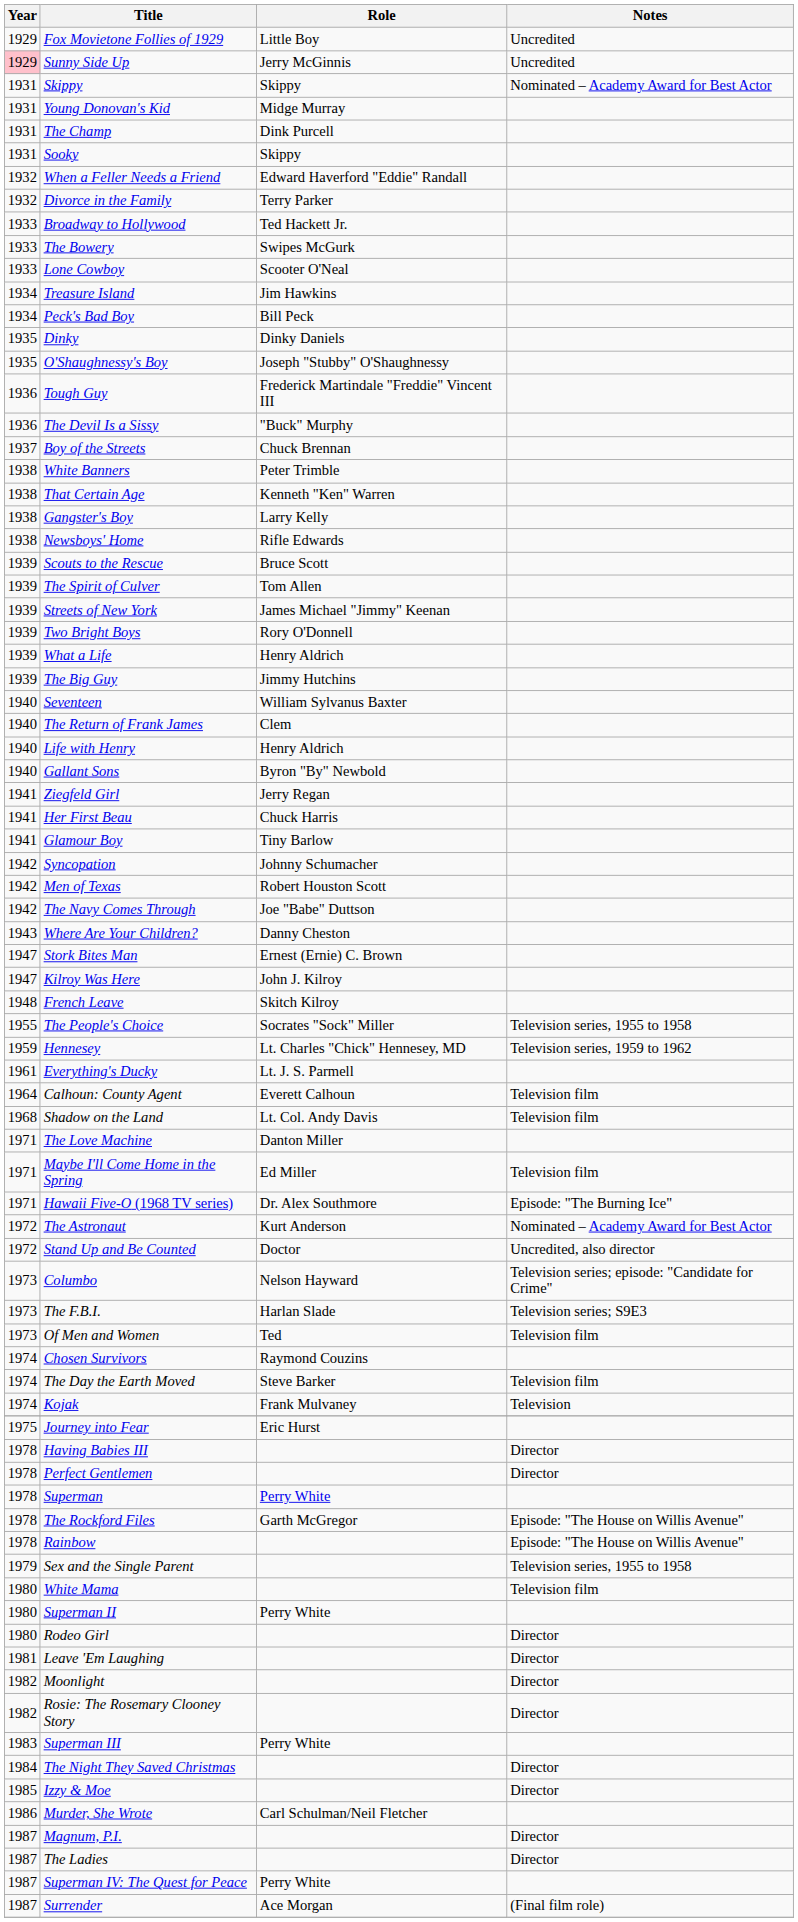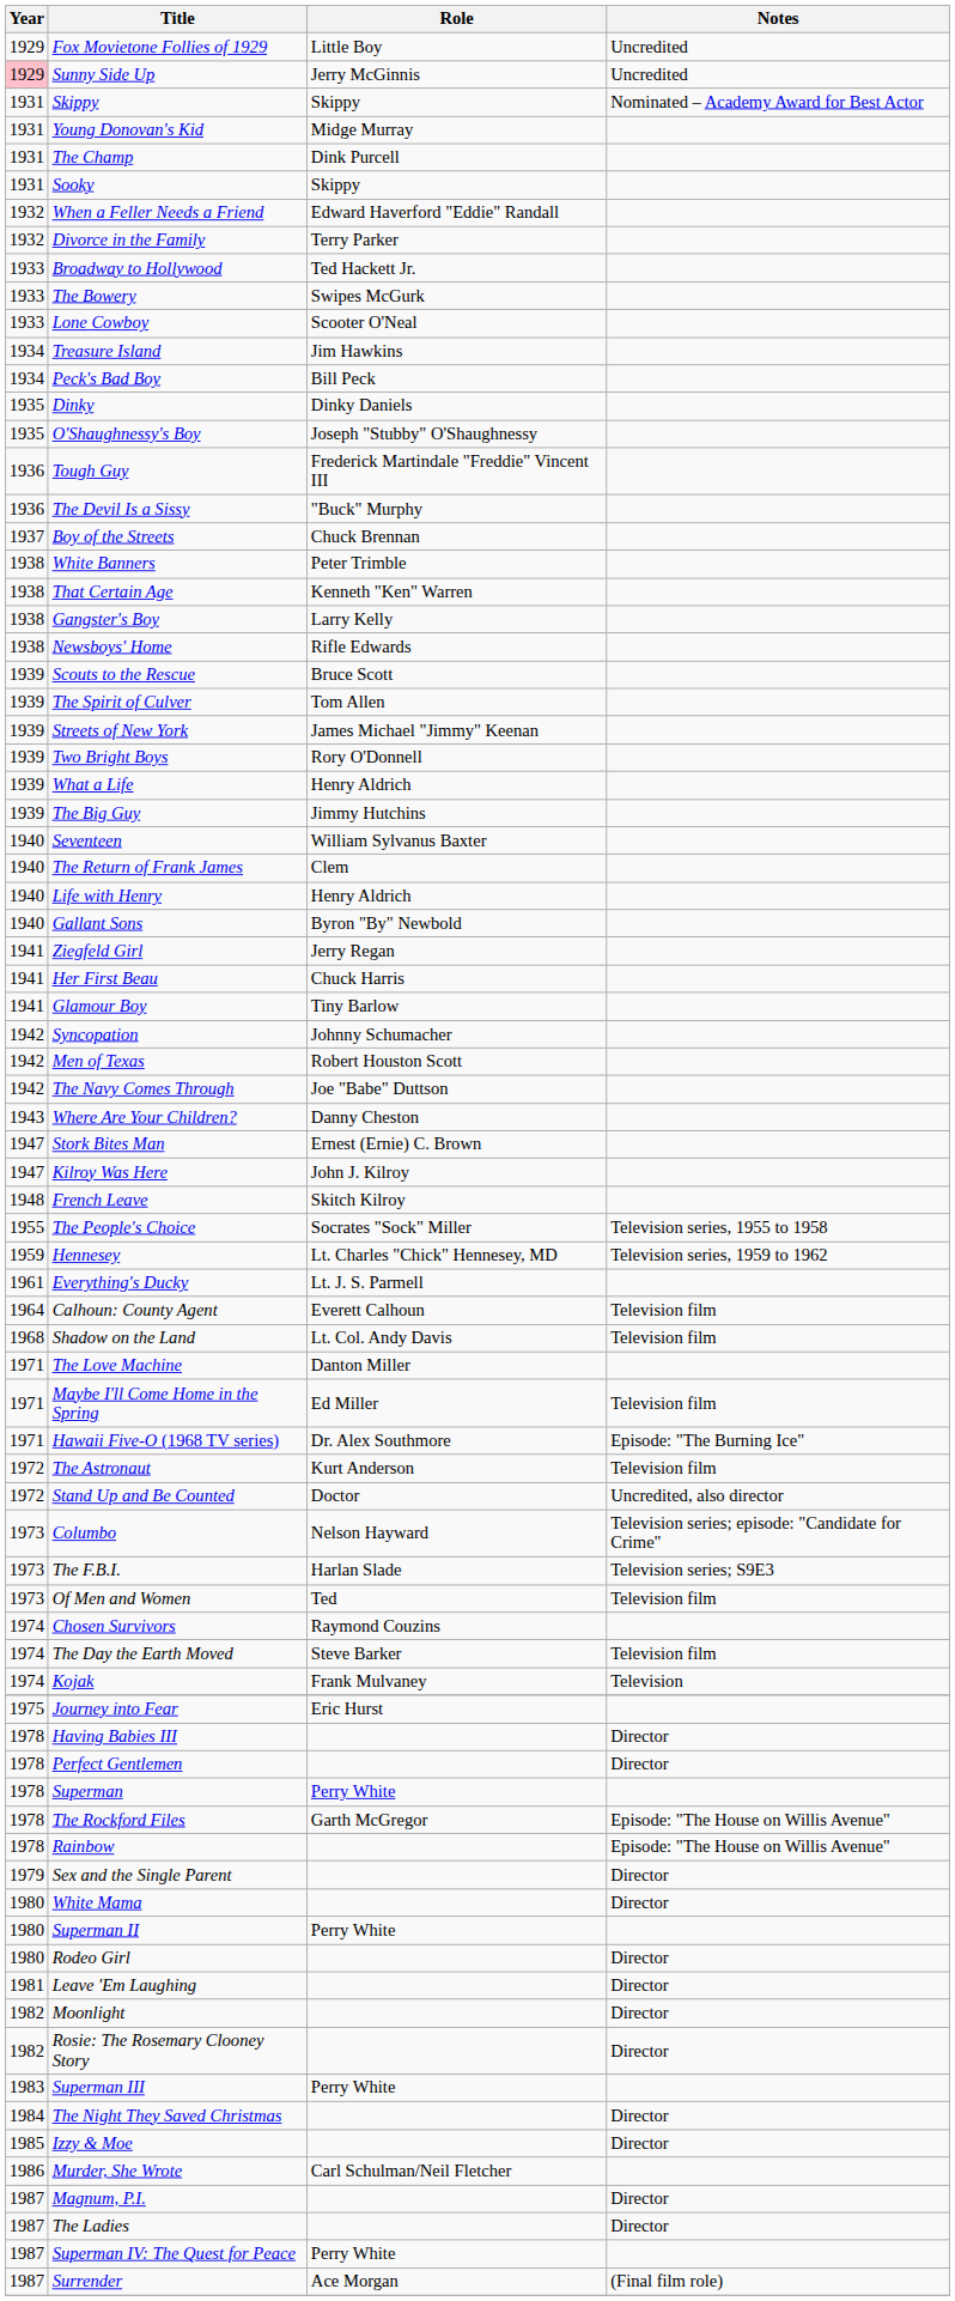The Astronaut | Notes: Nominated – Academy Award for Best Actor -> Television film
Sex and the Single Parent | Notes: Television series, 1955 to 1958 -> Director
White Mama | Notes: Television film -> Director
